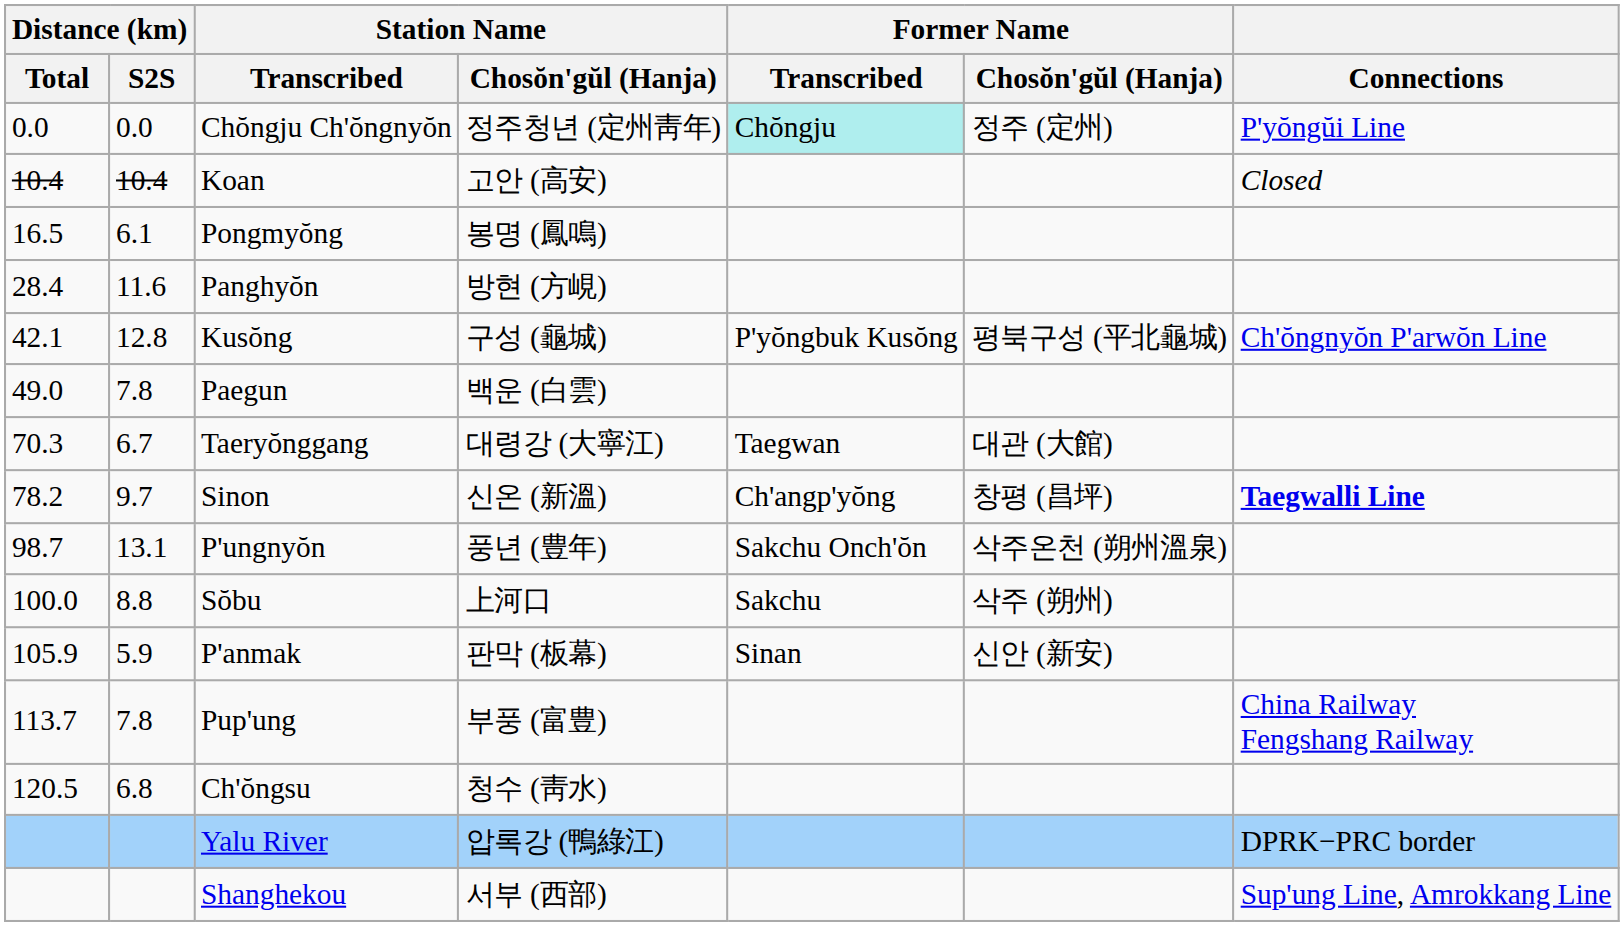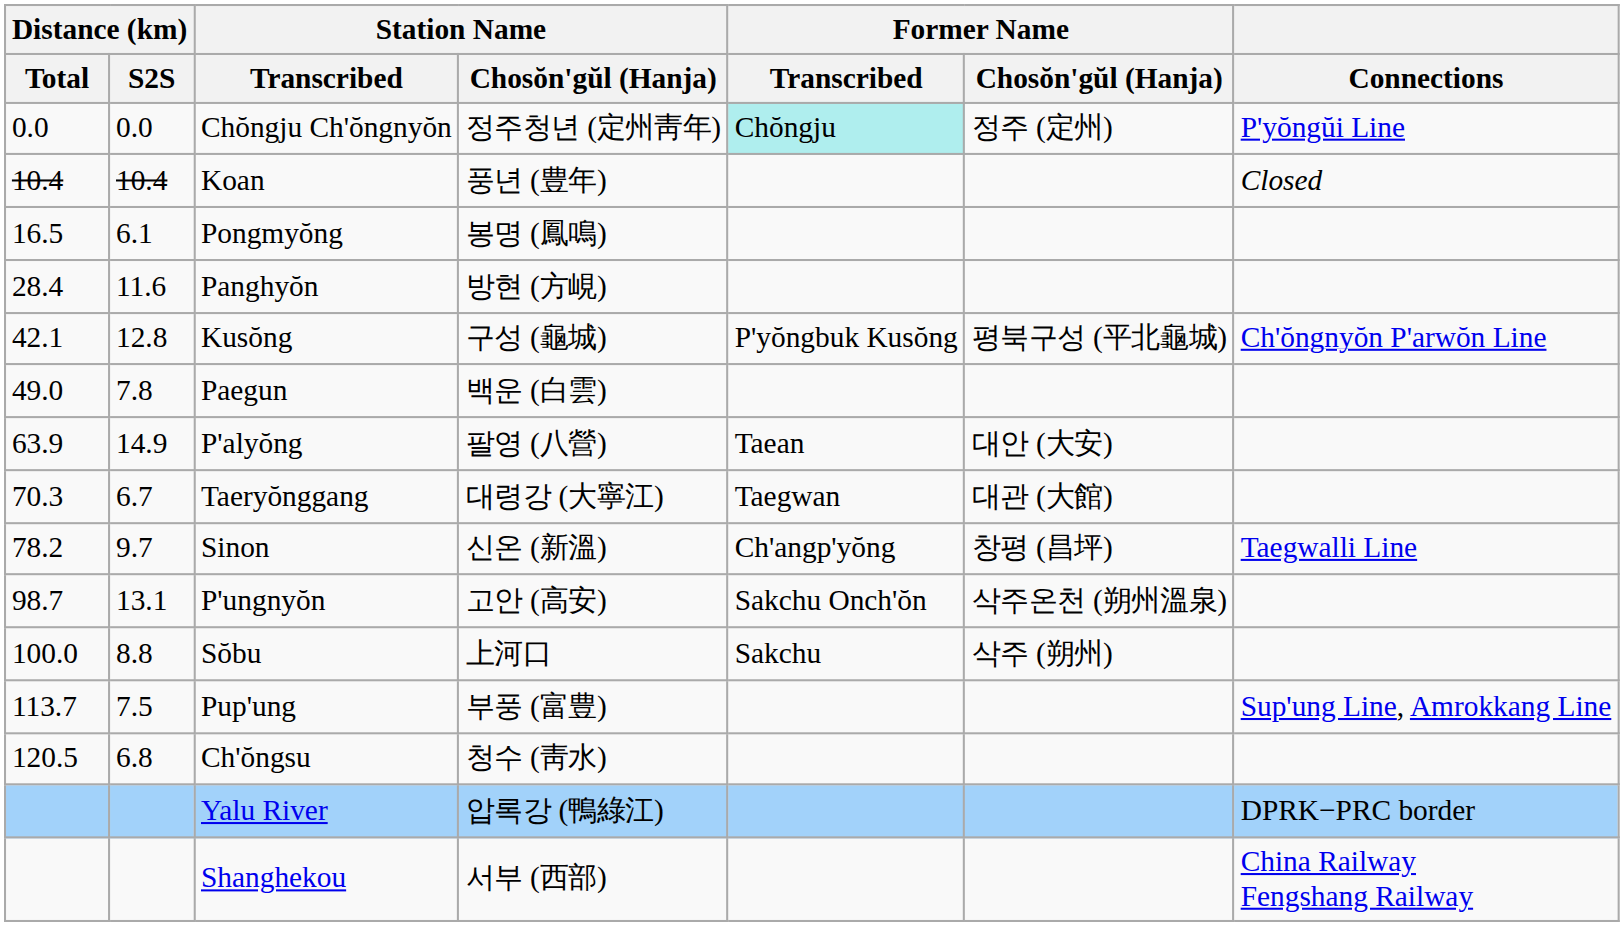Koan | Station Name / Chosŏn'gŭl (Hanja): 고안 (高安) -> 풍년 (豊年)
+ row: 63.9 | 14.9 | P'alyŏng | 팔영 (八營) | Taean | 대안 (大安)
Sinon | Connections: bold -> normal
P'ungnyŏn | Station Name / Chosŏn'gŭl (Hanja): 풍년 (豊年) -> 고안 (高安)
- row: 105.9 | 5.9 | P'anmak | 판막 (板幕) | Sinan | 신안 (新安)
Pup'ung | Distance (km) / S2S: 7.8 -> 7.5
Pup'ung | Connections: China Railway Fengshang Railway -> Sup'ung Line, Amrokkang Line
Shanghekou | Connections: Sup'ung Line, Amrokkang Line -> China Railway Fengshang Railway
